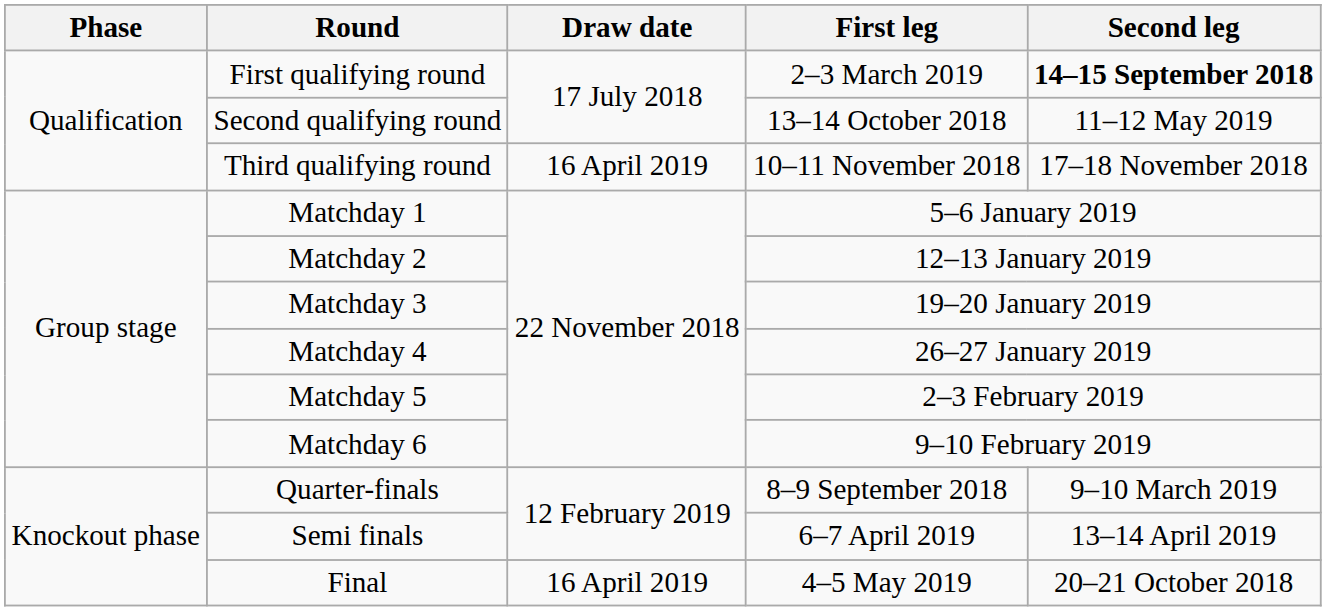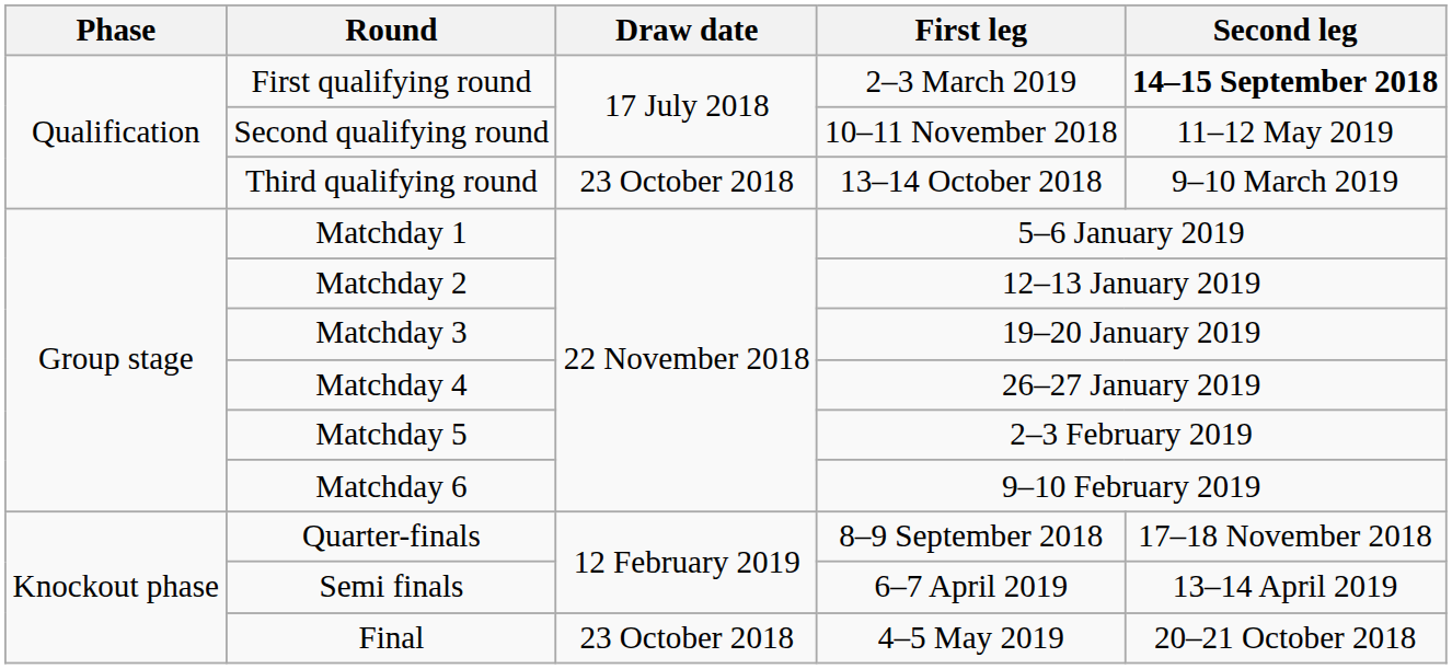Second qualifying round | First leg: 13–14 October 2018 -> 10–11 November 2018
Third qualifying round | Draw date: 16 April 2019 -> 23 October 2018
Third qualifying round | First leg: 10–11 November 2018 -> 13–14 October 2018
Third qualifying round | Second leg: 17–18 November 2018 -> 9–10 March 2019
Quarter-finals | Second leg: 9–10 March 2019 -> 17–18 November 2018
Final | Draw date: 16 April 2019 -> 23 October 2018
